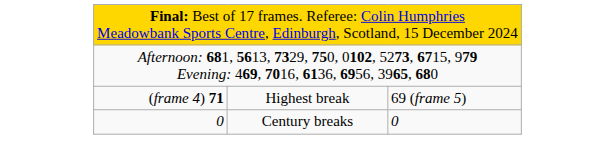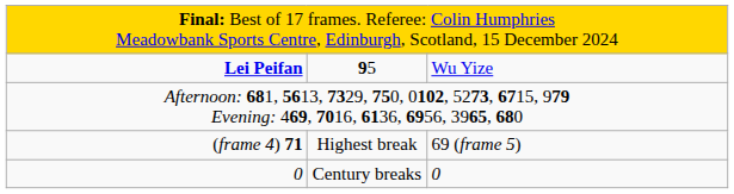+ row: Lei Peifan | 95 | Wu Yize
